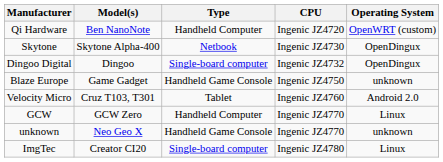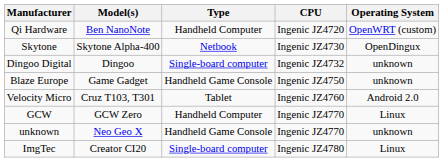Dingoo Digital | Operating System: OpenDingux -> unknown
